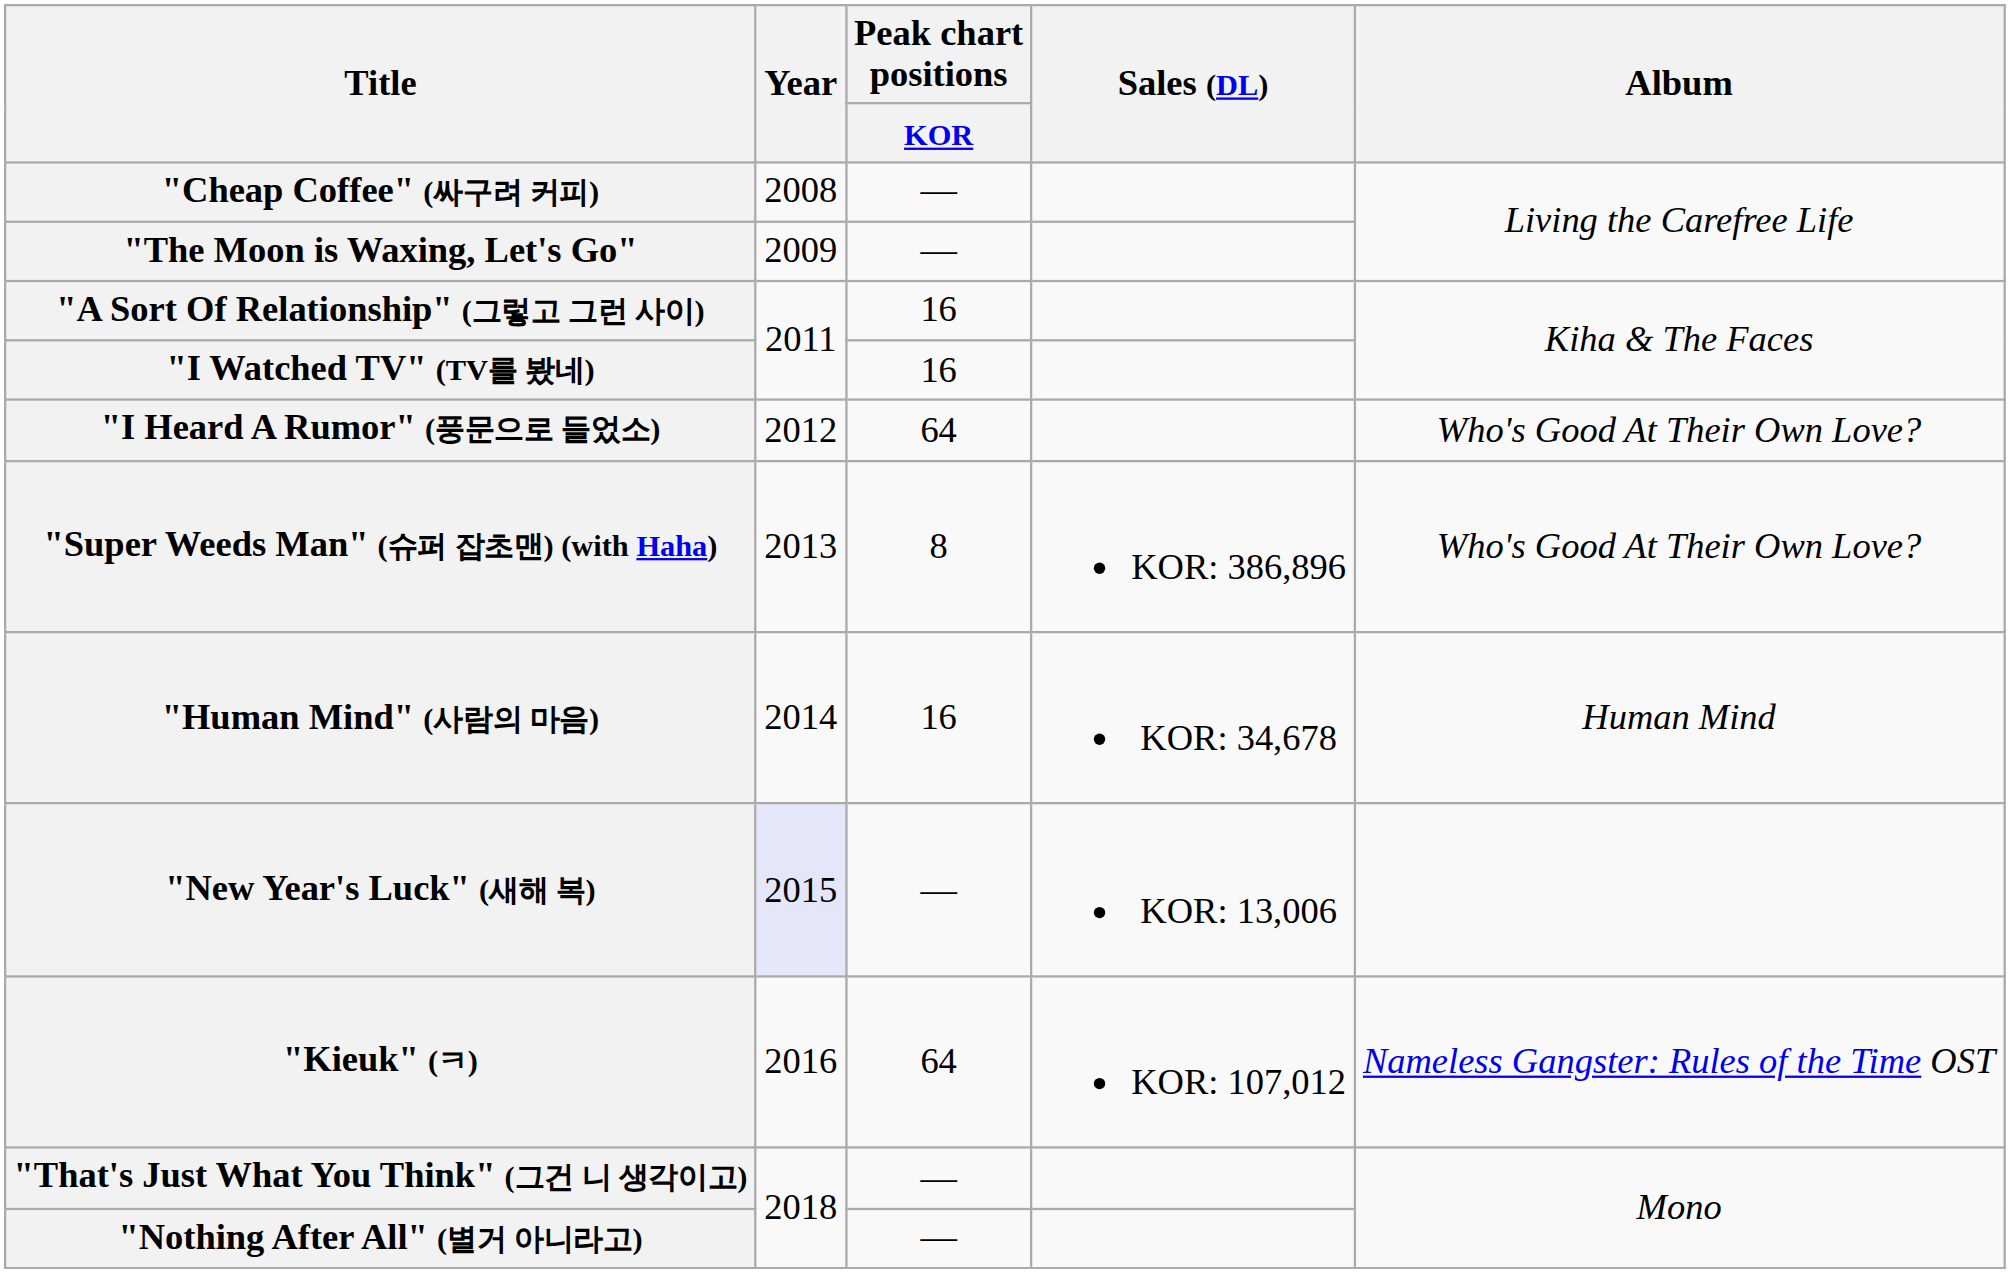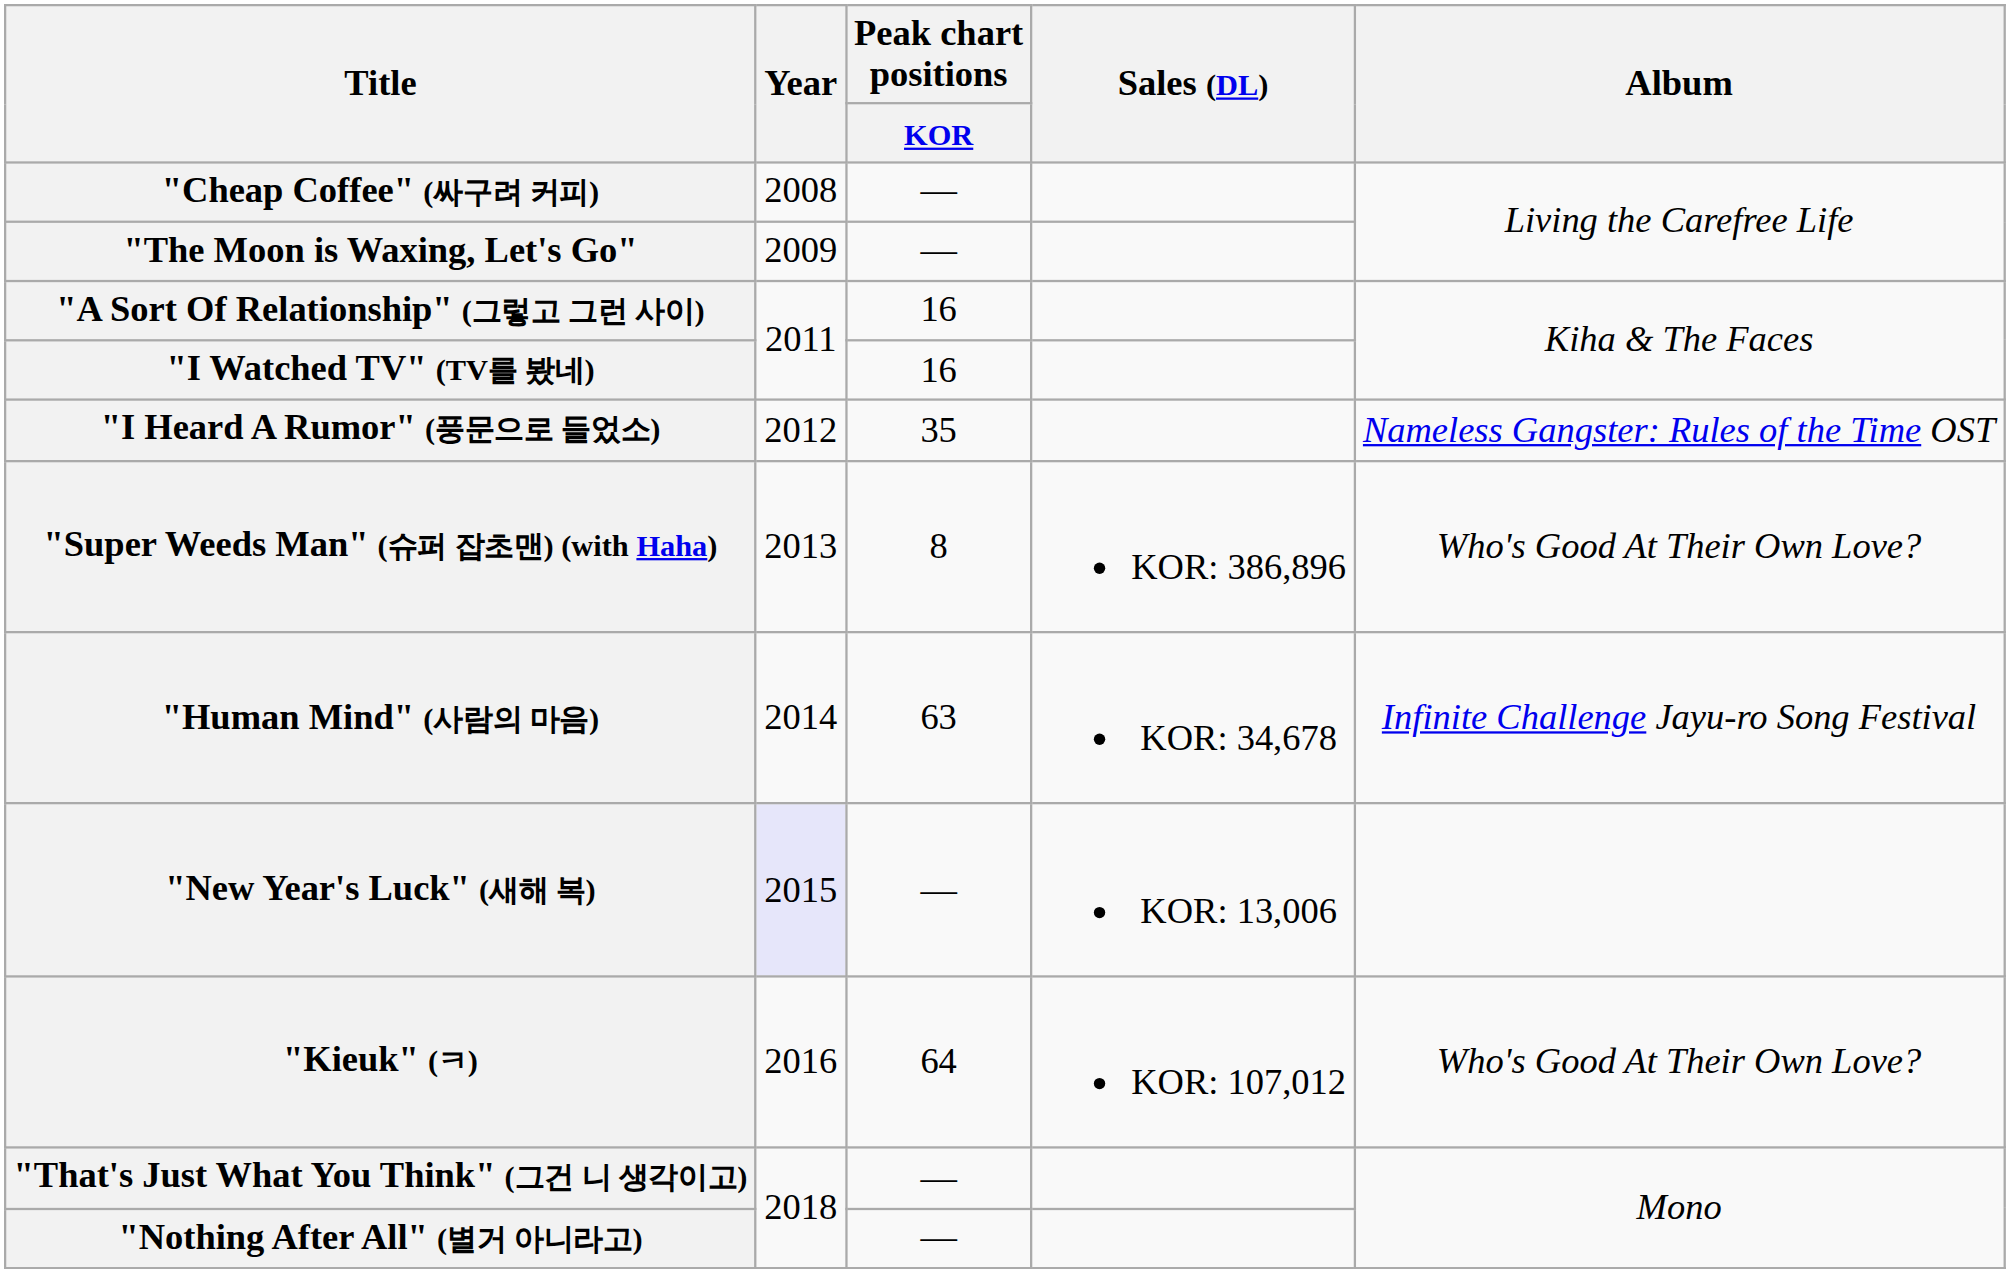"I Heard A Rumor" (풍문으로 들었소) | Peak chart positions / KOR: 64 -> 35
"I Heard A Rumor" (풍문으로 들었소) | Album: Who's Good At Their Own Love? -> Nameless Gangster: Rules of the Time OST
"Human Mind" (사람의 마음) | Peak chart positions / KOR: 16 -> 63
"Human Mind" (사람의 마음) | Album: Human Mind -> Infinite Challenge Jayu-ro Song Festival
"Kieuk" (ㅋ) | Album: Nameless Gangster: Rules of the Time OST -> Who's Good At Their Own Love?
